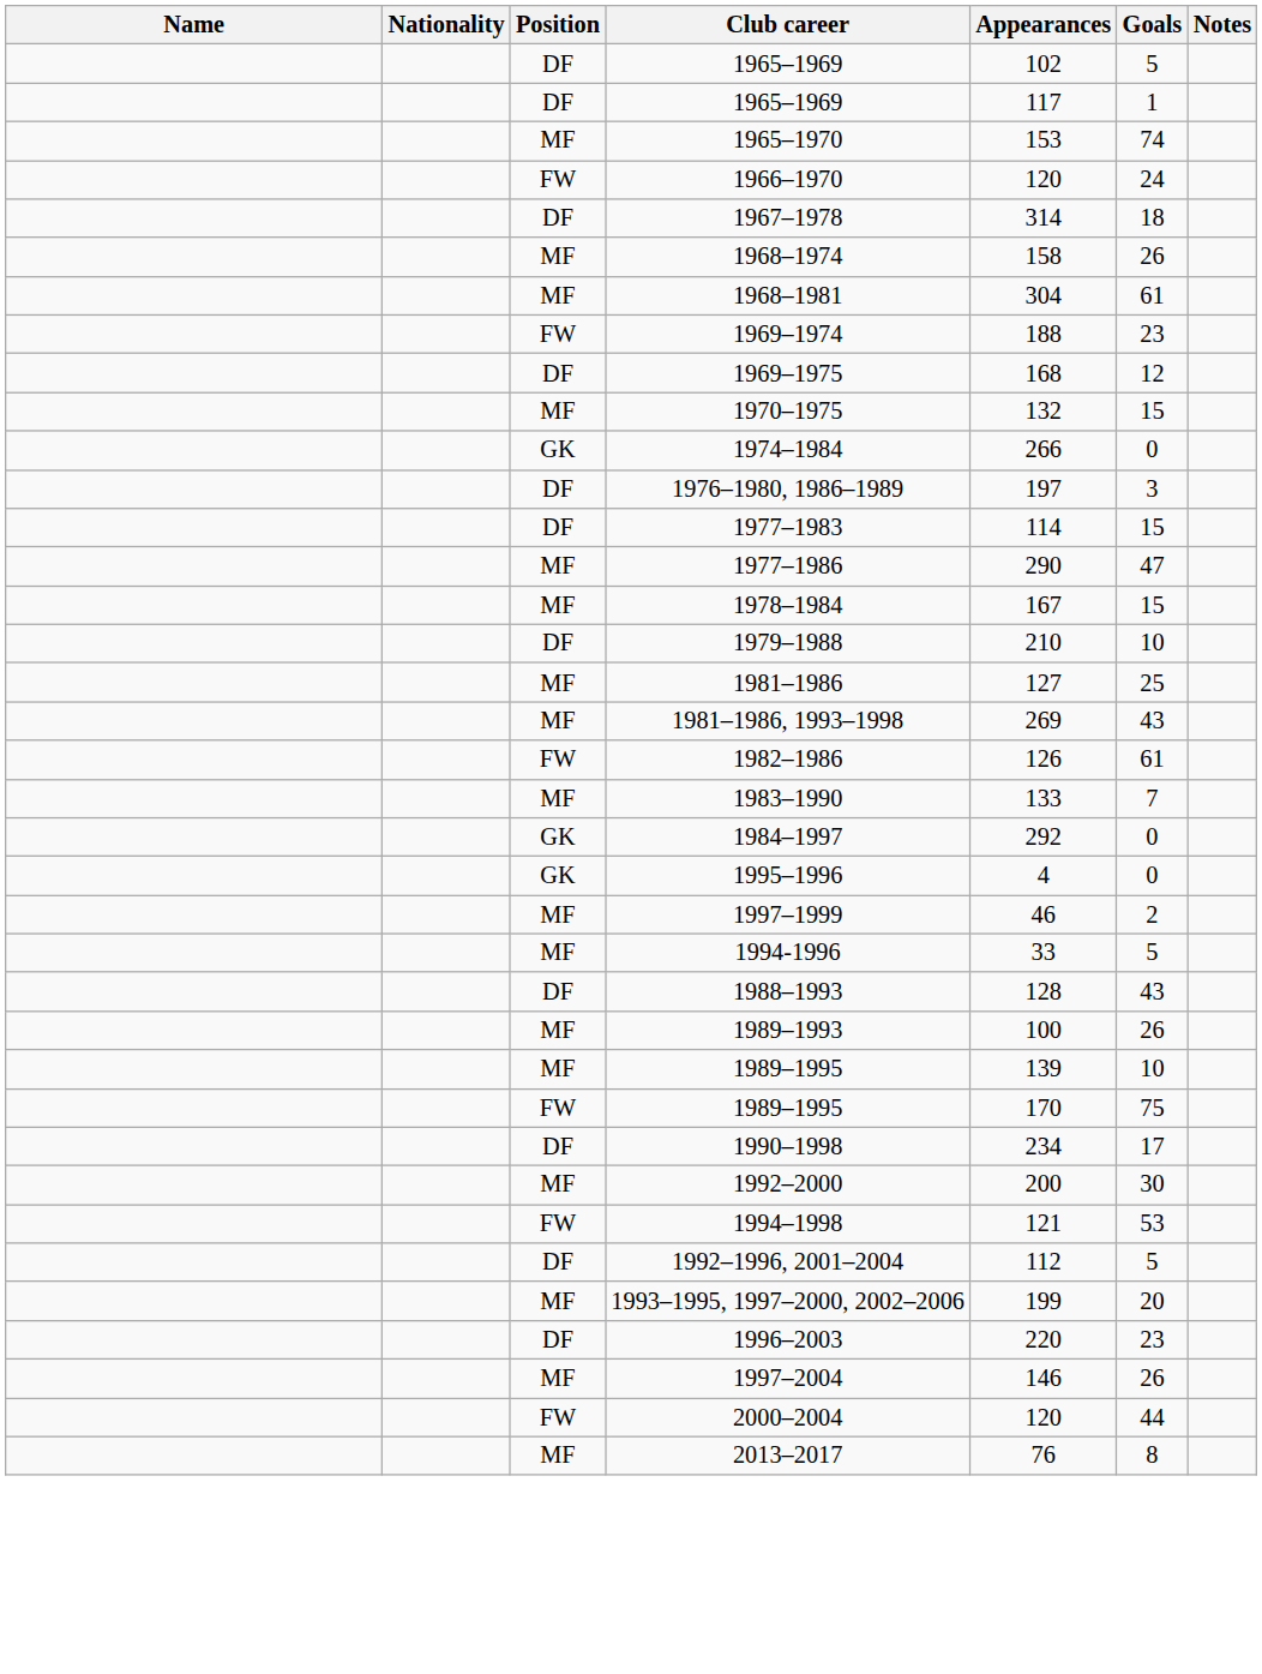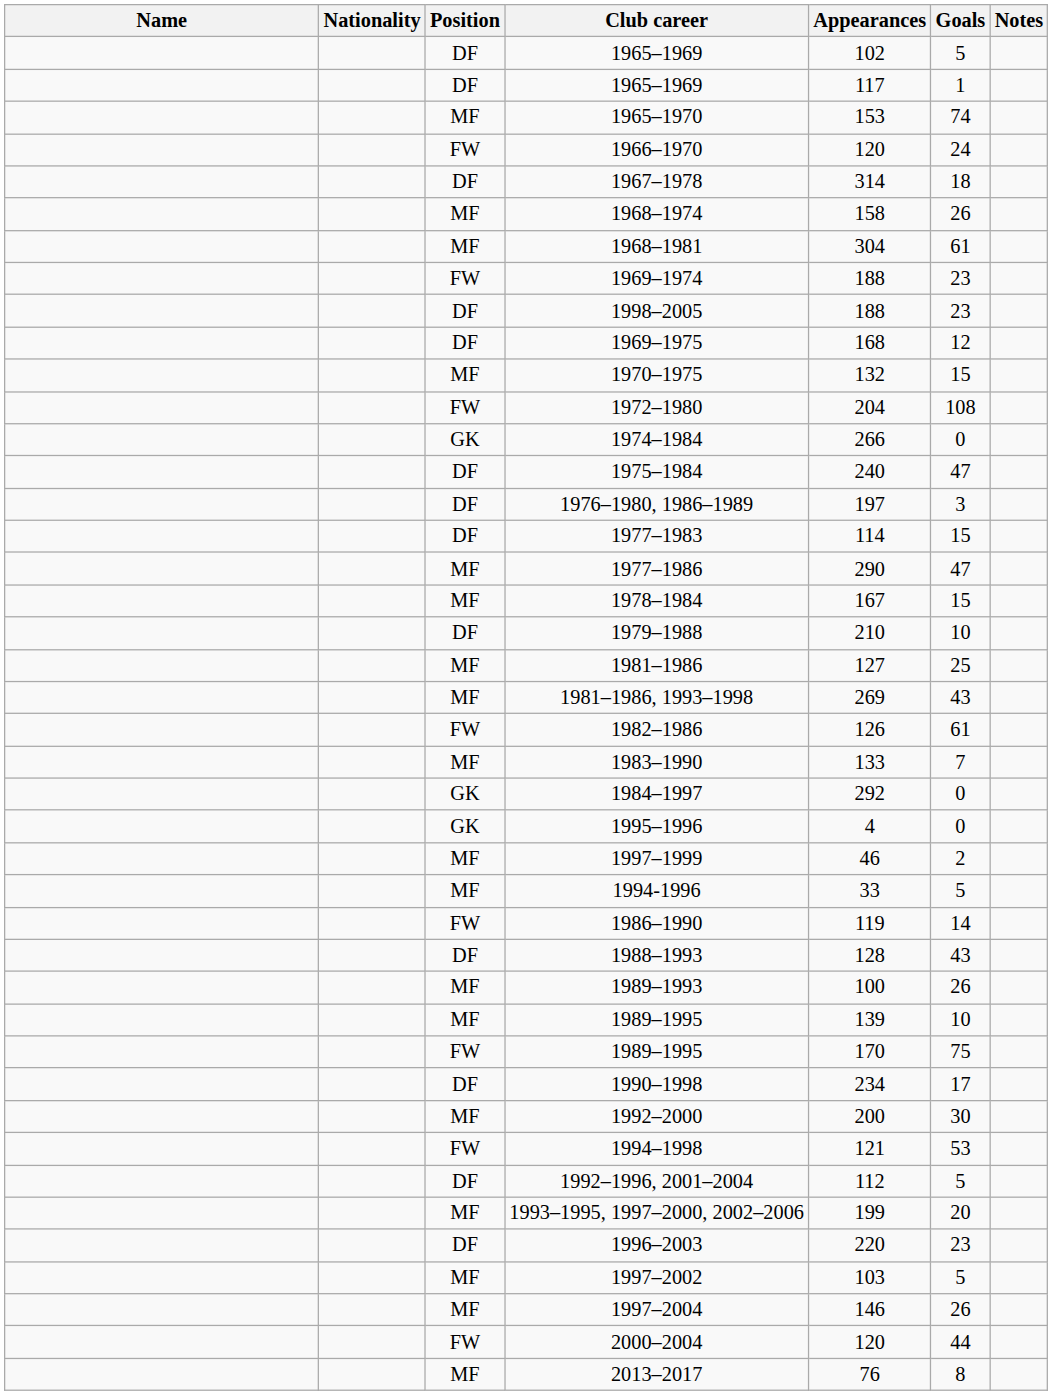+ row: DF | 1998–2005 | 188 | 23
+ row: FW | 1972–1980 | 204 | 108
+ row: DF | 1975–1984 | 240 | 47
+ row: FW | 1986–1990 | 119 | 14
+ row: MF | 1997–2002 | 103 | 5
